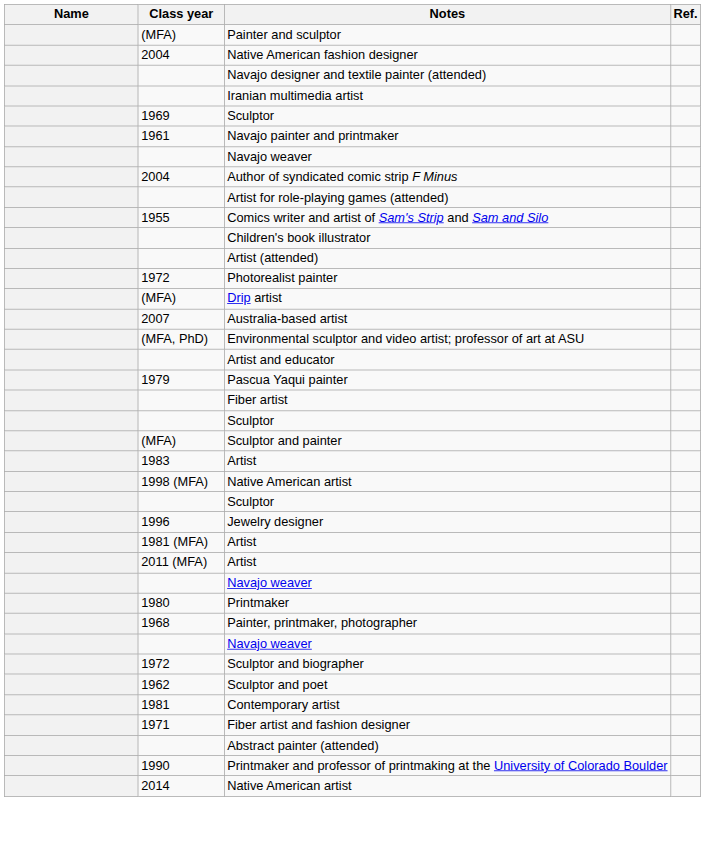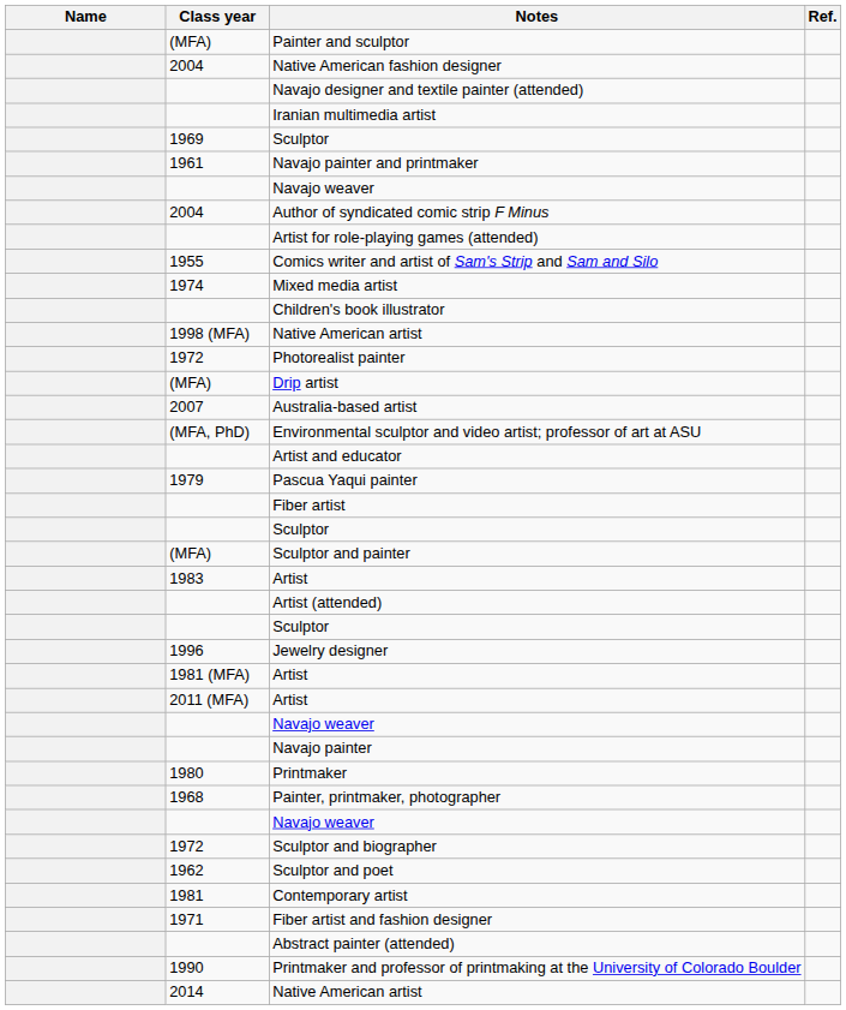+ row: 1974 | Mixed media artist
rows swapped: 1998 (MFA) / Native American artist <-> Artist (attended)
+ row: Navajo painter
